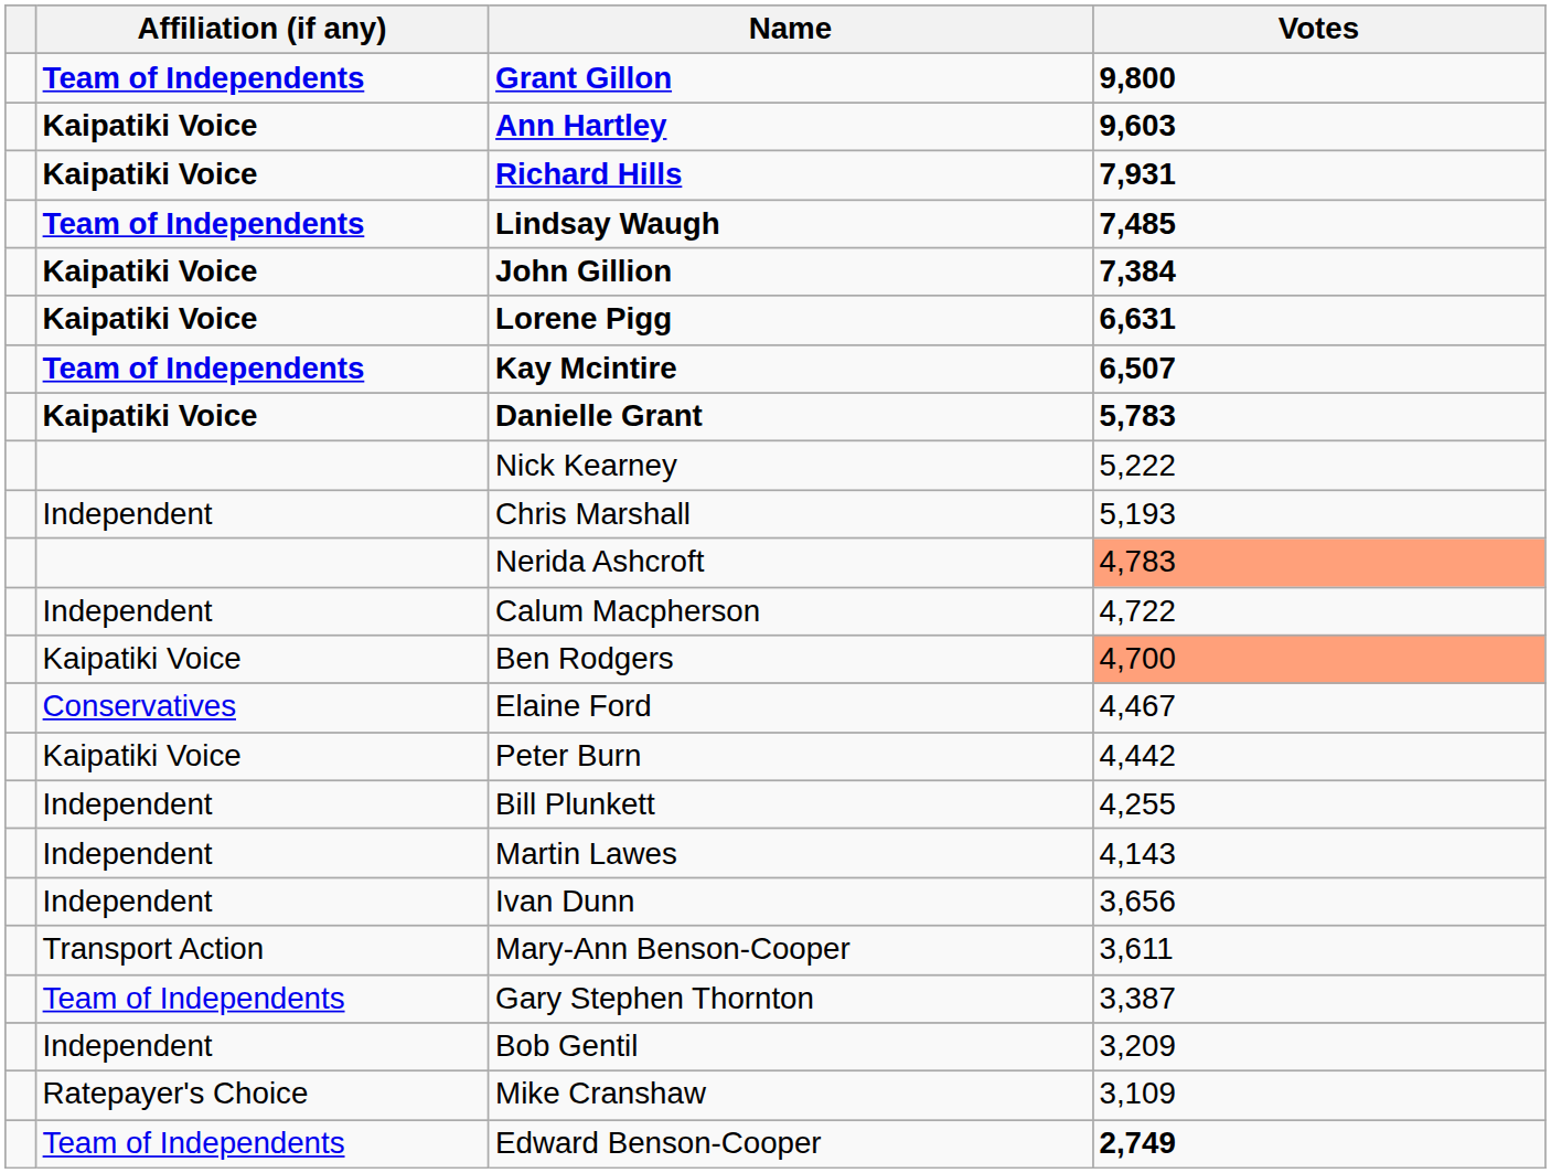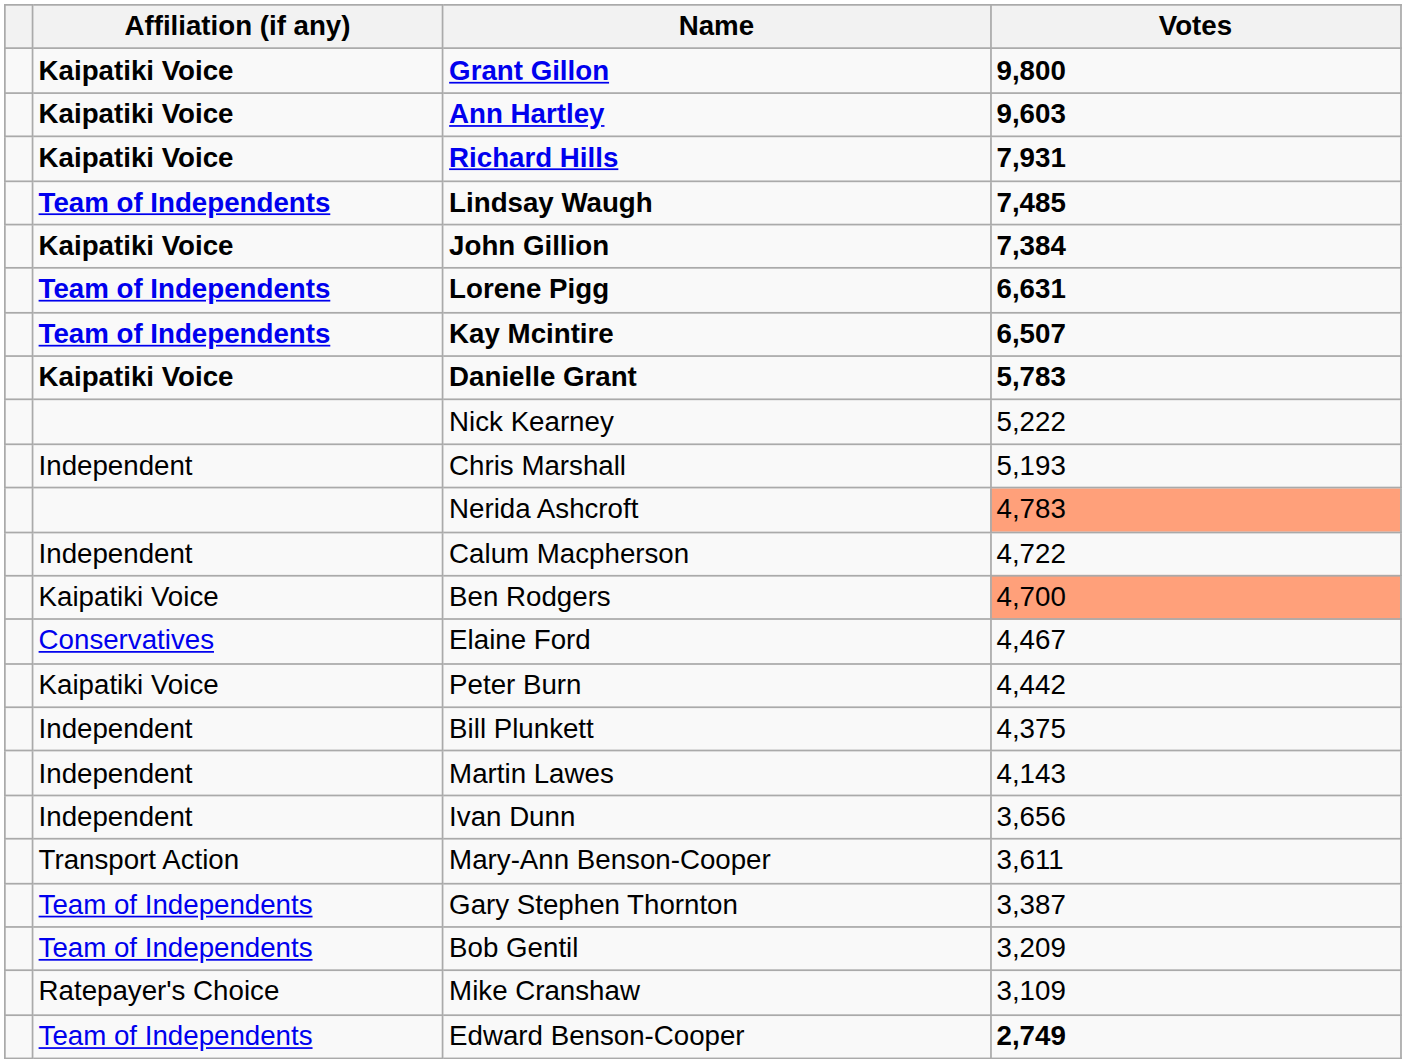Grant Gillon | Affiliation (if any): Team of Independents -> Kaipatiki Voice
Lorene Pigg | Affiliation (if any): Kaipatiki Voice -> Team of Independents
Bill Plunkett | Votes: 4,255 -> 4,375
Bob Gentil | Affiliation (if any): Independent -> Team of Independents
